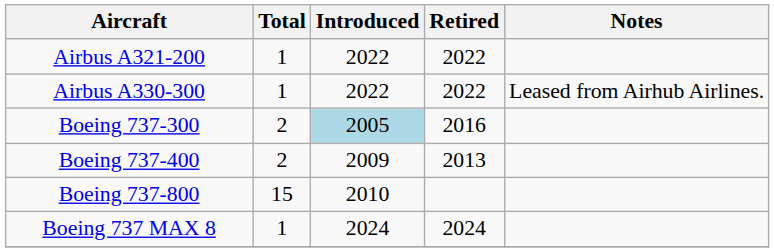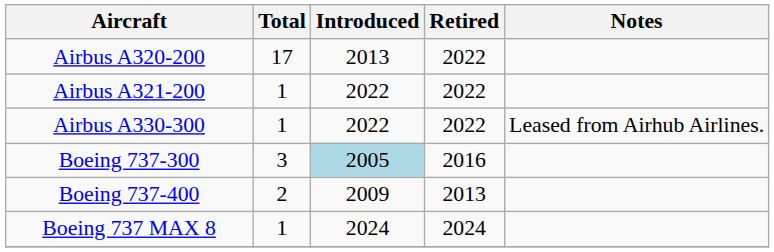+ row: Airbus A320-200 | 17 | 2013 | 2022
Boeing 737-300 | Total: 2 -> 3
- row: Boeing 737-800 | 15 | 2010
